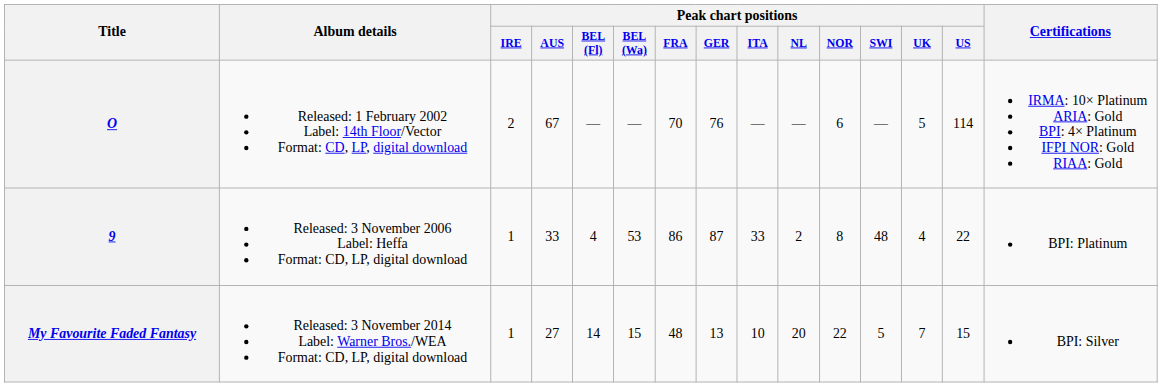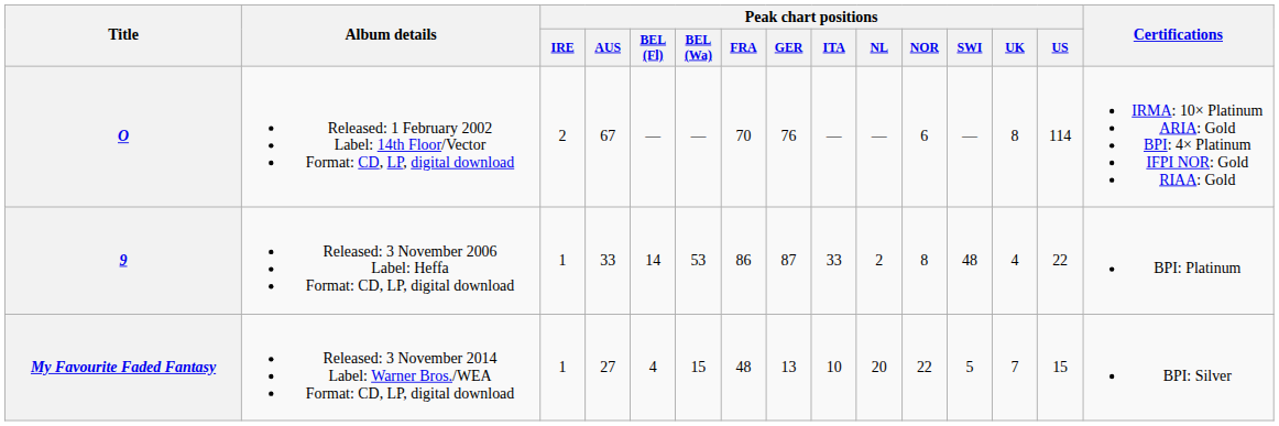O | Peak chart positions / UK: 5 -> 8
9 | Peak chart positions / BEL (Fl): 4 -> 14
My Favourite Faded Fantasy | Peak chart positions / BEL (Fl): 14 -> 4
